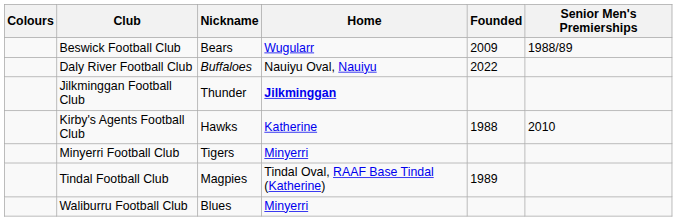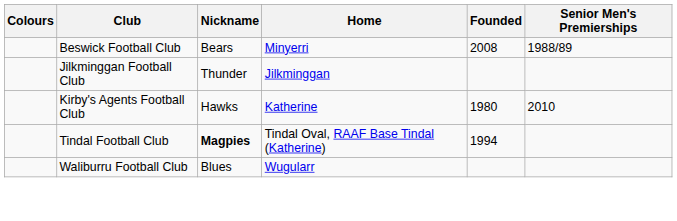Beswick Football Club | Home: Wugularr -> Minyerri
Beswick Football Club | Founded: 2009 -> 2008
- row: Daly River Football Club | Buffaloes | Nauiyu Oval, Nauiyu | 2022
Jilkminggan Football Club | Home: bold -> normal
Kirby's Agents Football Club | Founded: 1988 -> 1980
- row: Minyerri Football Club | Tigers | Minyerri
Tindal Football Club | Nickname: normal -> bold
Tindal Football Club | Founded: 1989 -> 1994
Waliburru Football Club | Home: Minyerri -> Wugularr
